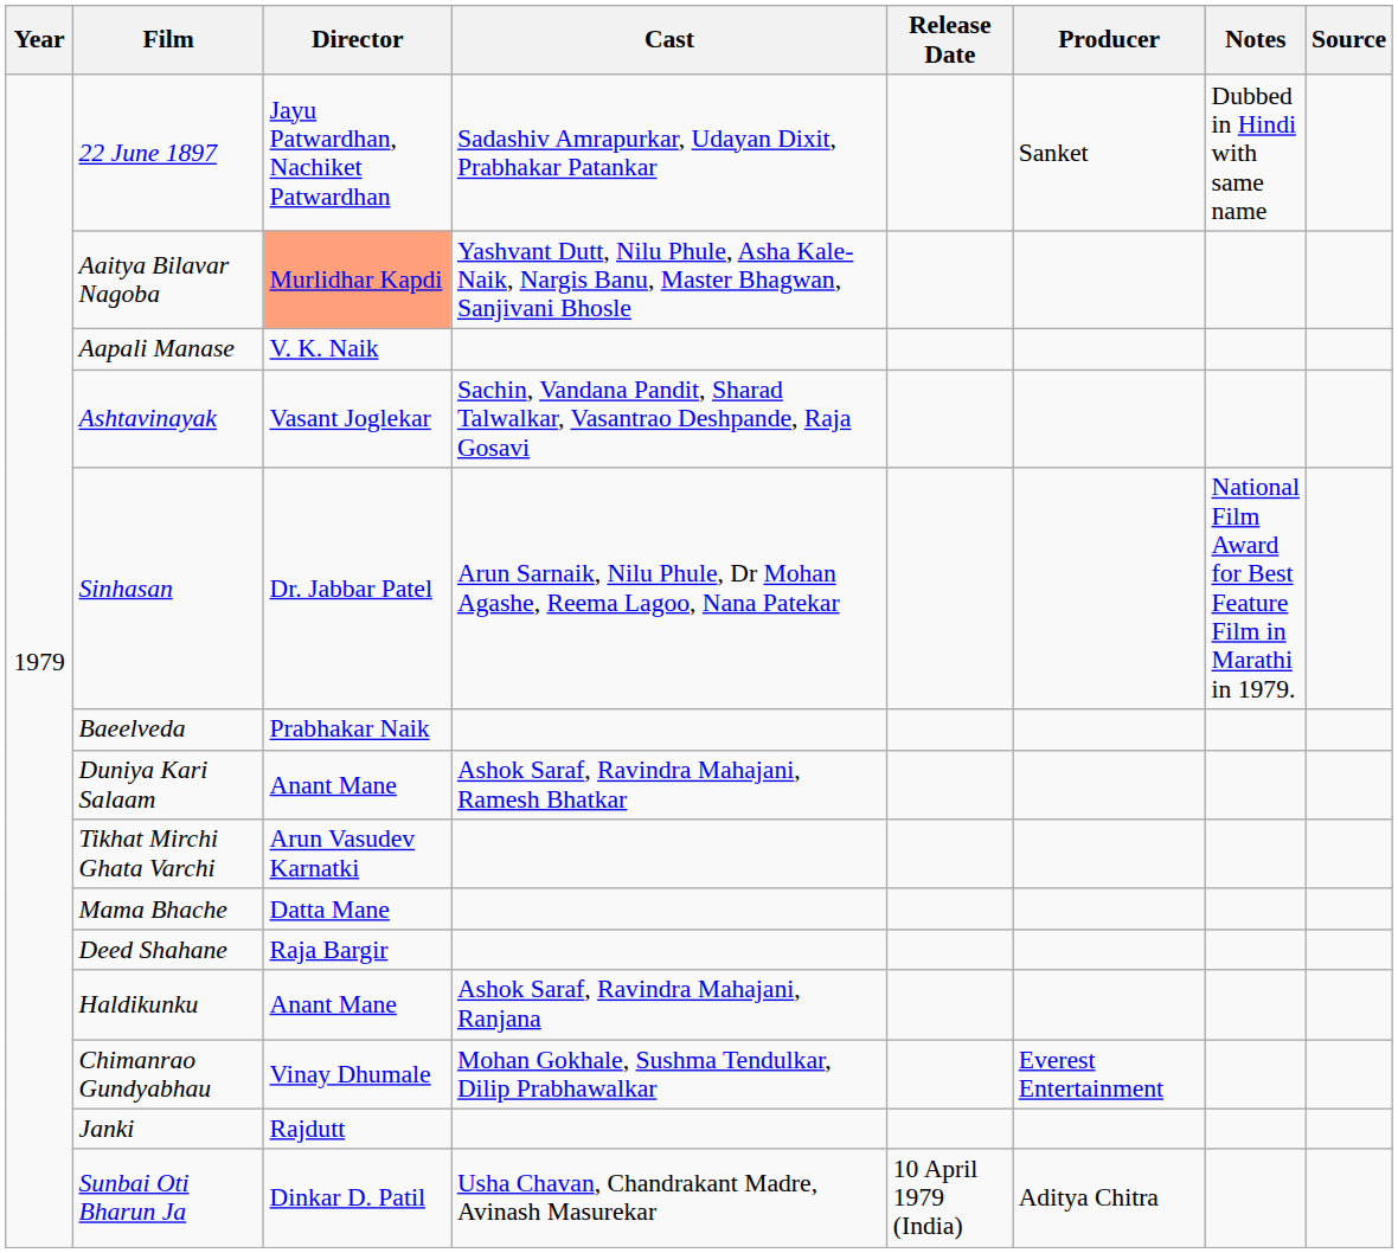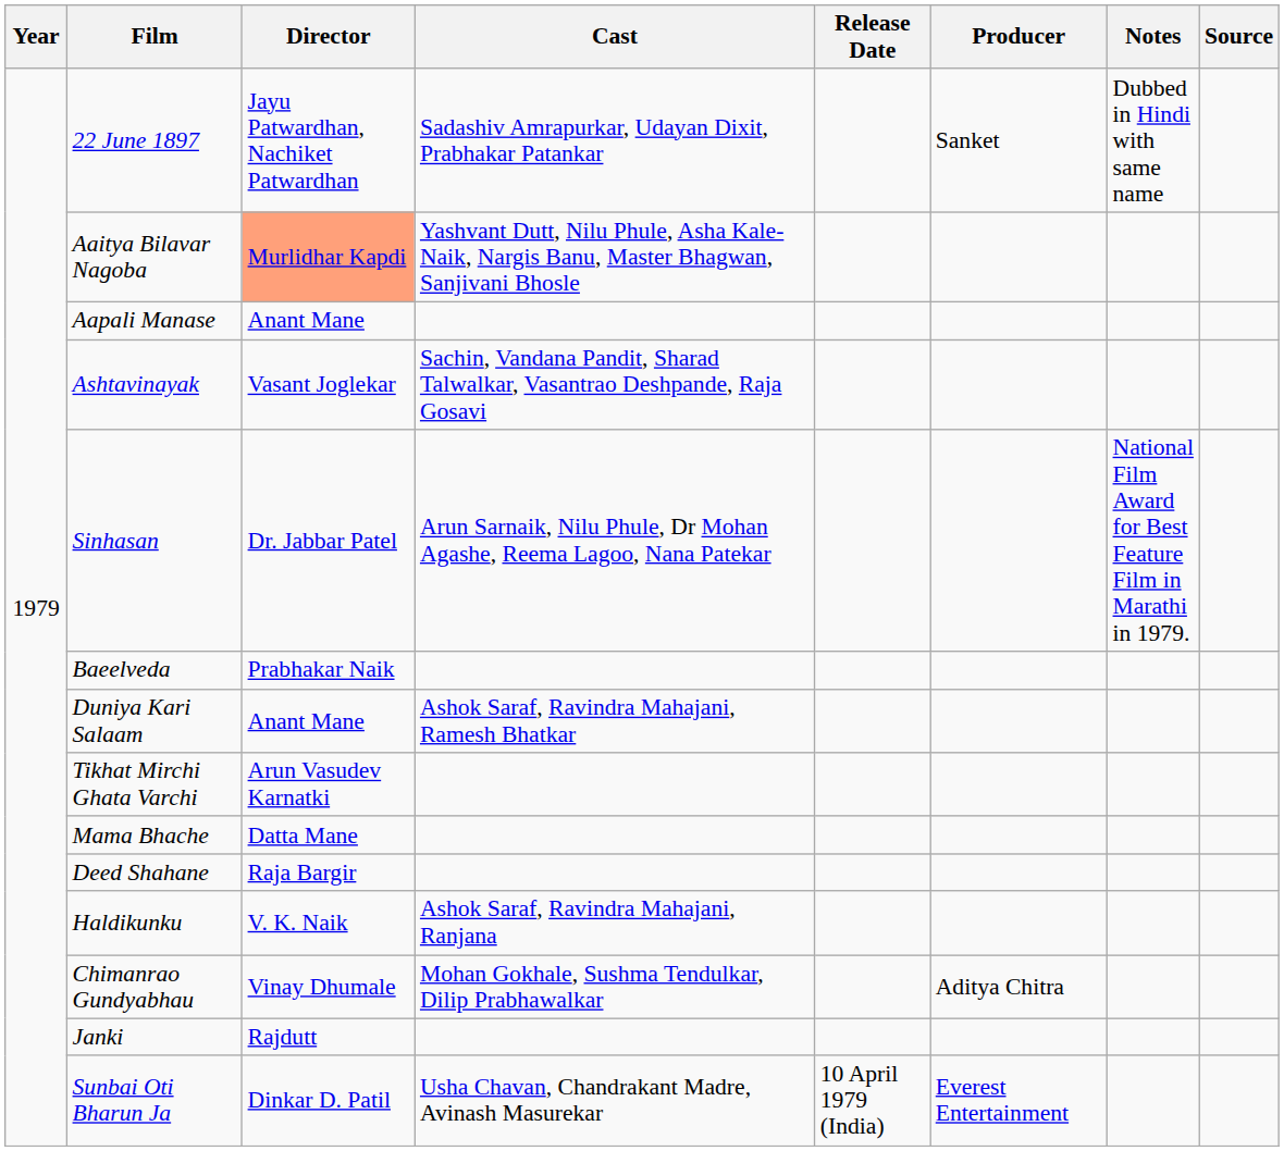Aapali Manase | Director: V. K. Naik -> Anant Mane
Haldikunku | Director: Anant Mane -> V. K. Naik
Chimanrao Gundyabhau | Producer: Everest Entertainment -> Aditya Chitra
Sunbai Oti Bharun Ja | Producer: Aditya Chitra -> Everest Entertainment
